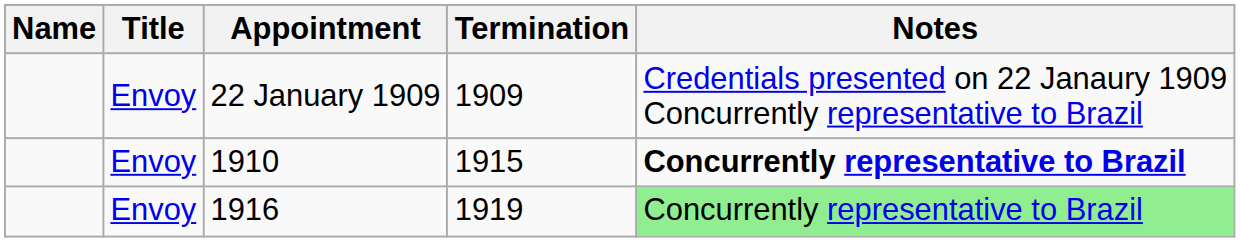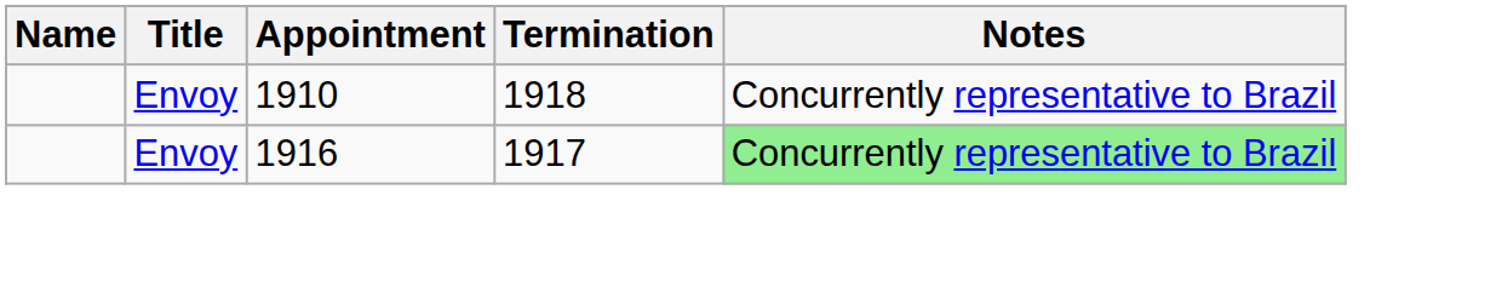- row: Envoy | 22 January 1909 | 1909 | Credentials presented on 22 Janaury 1909 Concurrently representative to Brazil
1910 | Termination: 1915 -> 1918
1910 | Notes: bold -> normal
1916 | Termination: 1919 -> 1917
